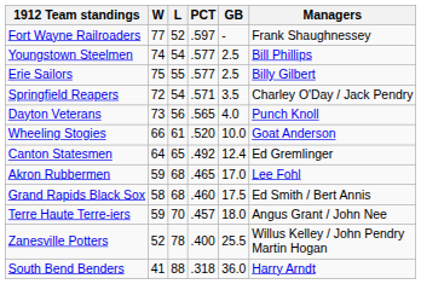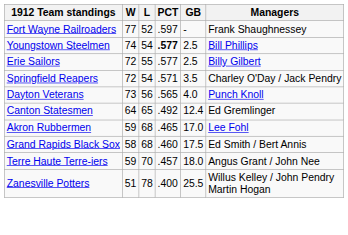Youngstown Steelmen | PCT: normal -> bold
Erie Sailors | W: 75 -> 72
- row: Wheeling Stogies | 66 | 61 | .520 | 10.0 | Goat Anderson
Zanesville Potters | W: 52 -> 51
- row: South Bend Benders | 41 | 88 | .318 | 36.0 | Harry Arndt
